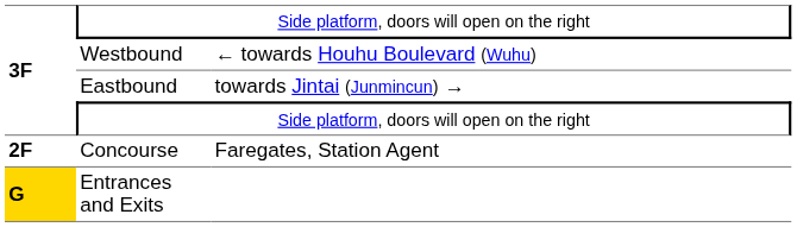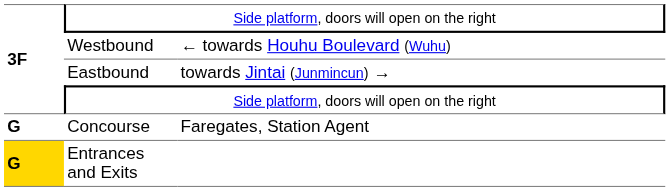Concourse | column 1: 2F -> G
